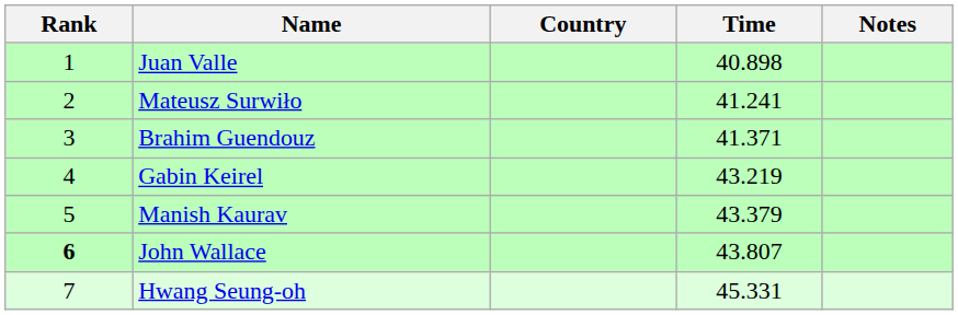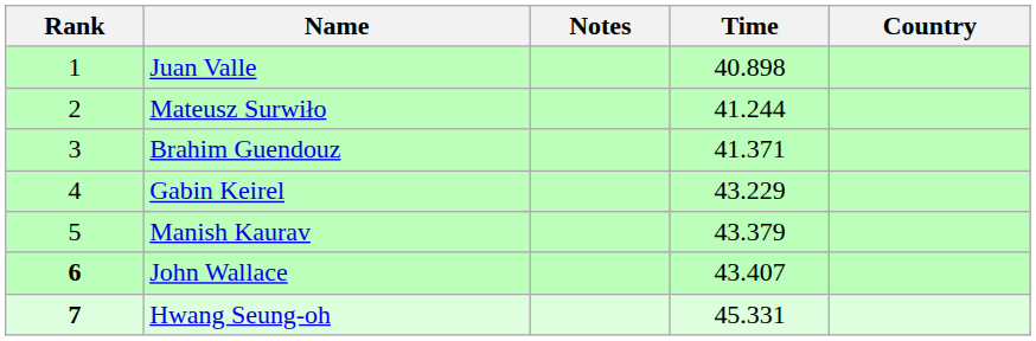columns swapped: Country <-> Notes
Mateusz Surwiło | Time: 41.241 -> 41.244
Gabin Keirel | Time: 43.219 -> 43.229
John Wallace | Time: 43.807 -> 43.407
Hwang Seung-oh | Rank: normal -> bold
